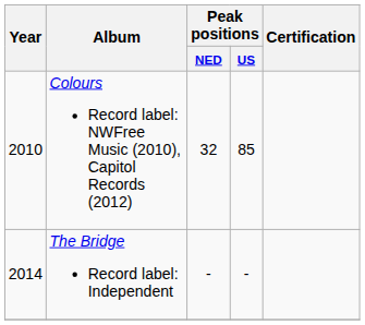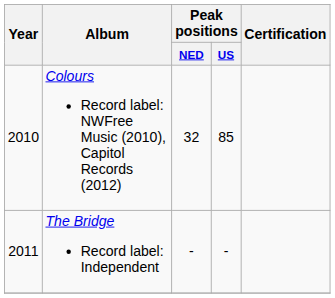The Bridge Record label: Independent | Year: 2014 -> 2011
